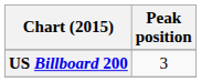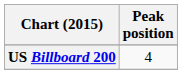US Billboard 200 | Peak position: 3 -> 4
